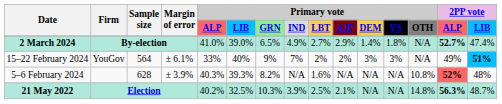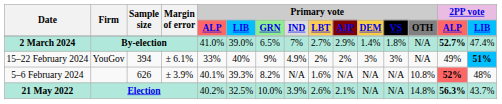2 March 2024 | Primary vote / IND: 4.9% -> 7%
15–22 February 2024 | Sample size: 564 -> 394
15–22 February 2024 | Primary vote / IND: 7% -> 4.9%
5–6 February 2024 | Sample size: 628 -> 626
5–6 February 2024 | Primary vote / ALP: 40.3% -> 40.1%
21 May 2022 | Primary vote / GRN: 10.3% -> 10.0%
21 May 2022 | Primary vote / LBT: 2.5% -> 2.6%
21 May 2022 | 2PP vote / LIB: 48.7% -> 43.7%
